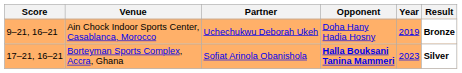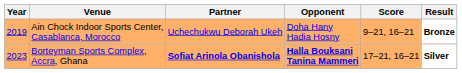columns swapped: Year <-> Score
Borteyman Sports Complex, Accra, Ghana | Partner: normal -> bold
